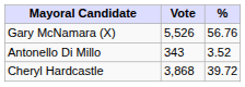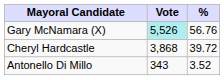Gary McNamara (X) | Vote: no background -> paleturquoise background
rows swapped: Cheryl Hardcastle <-> Antonello Di Millo
